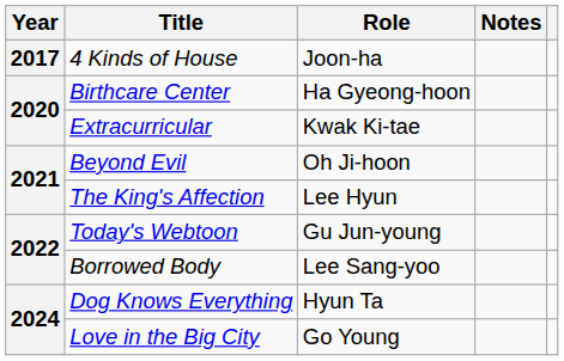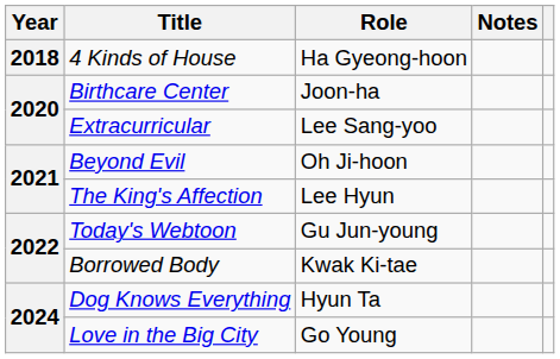4 Kinds of House | Year: 2017 -> 2018
4 Kinds of House | Role: Joon-ha -> Ha Gyeong-hoon
Birthcare Center | Role: Ha Gyeong-hoon -> Joon-ha
Extracurricular | Role: Kwak Ki-tae -> Lee Sang-yoo
Borrowed Body | Role: Lee Sang-yoo -> Kwak Ki-tae
